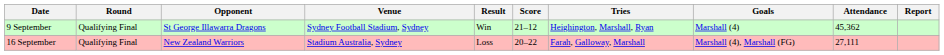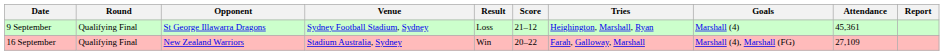9 September | Result: Win -> Loss
9 September | Attendance: 45,362 -> 45,361
16 September | Result: Loss -> Win
16 September | Attendance: 27,111 -> 27,109
